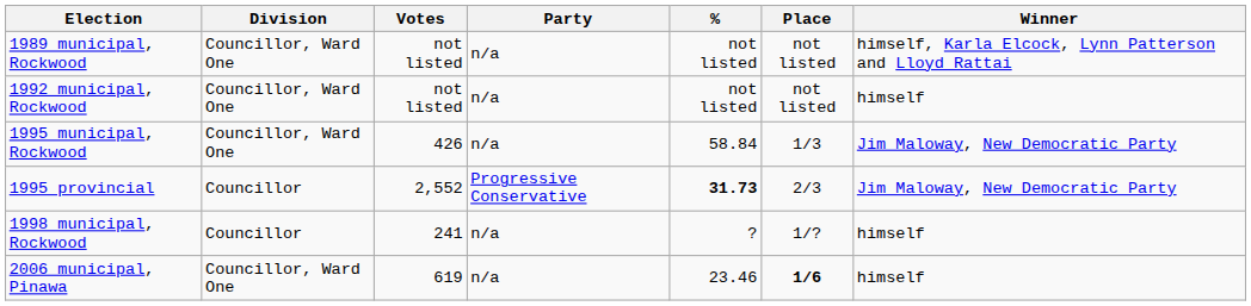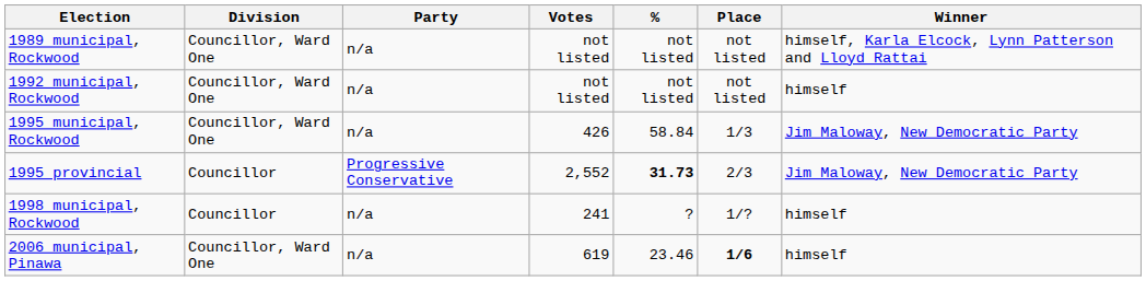columns swapped: Party <-> Votes
